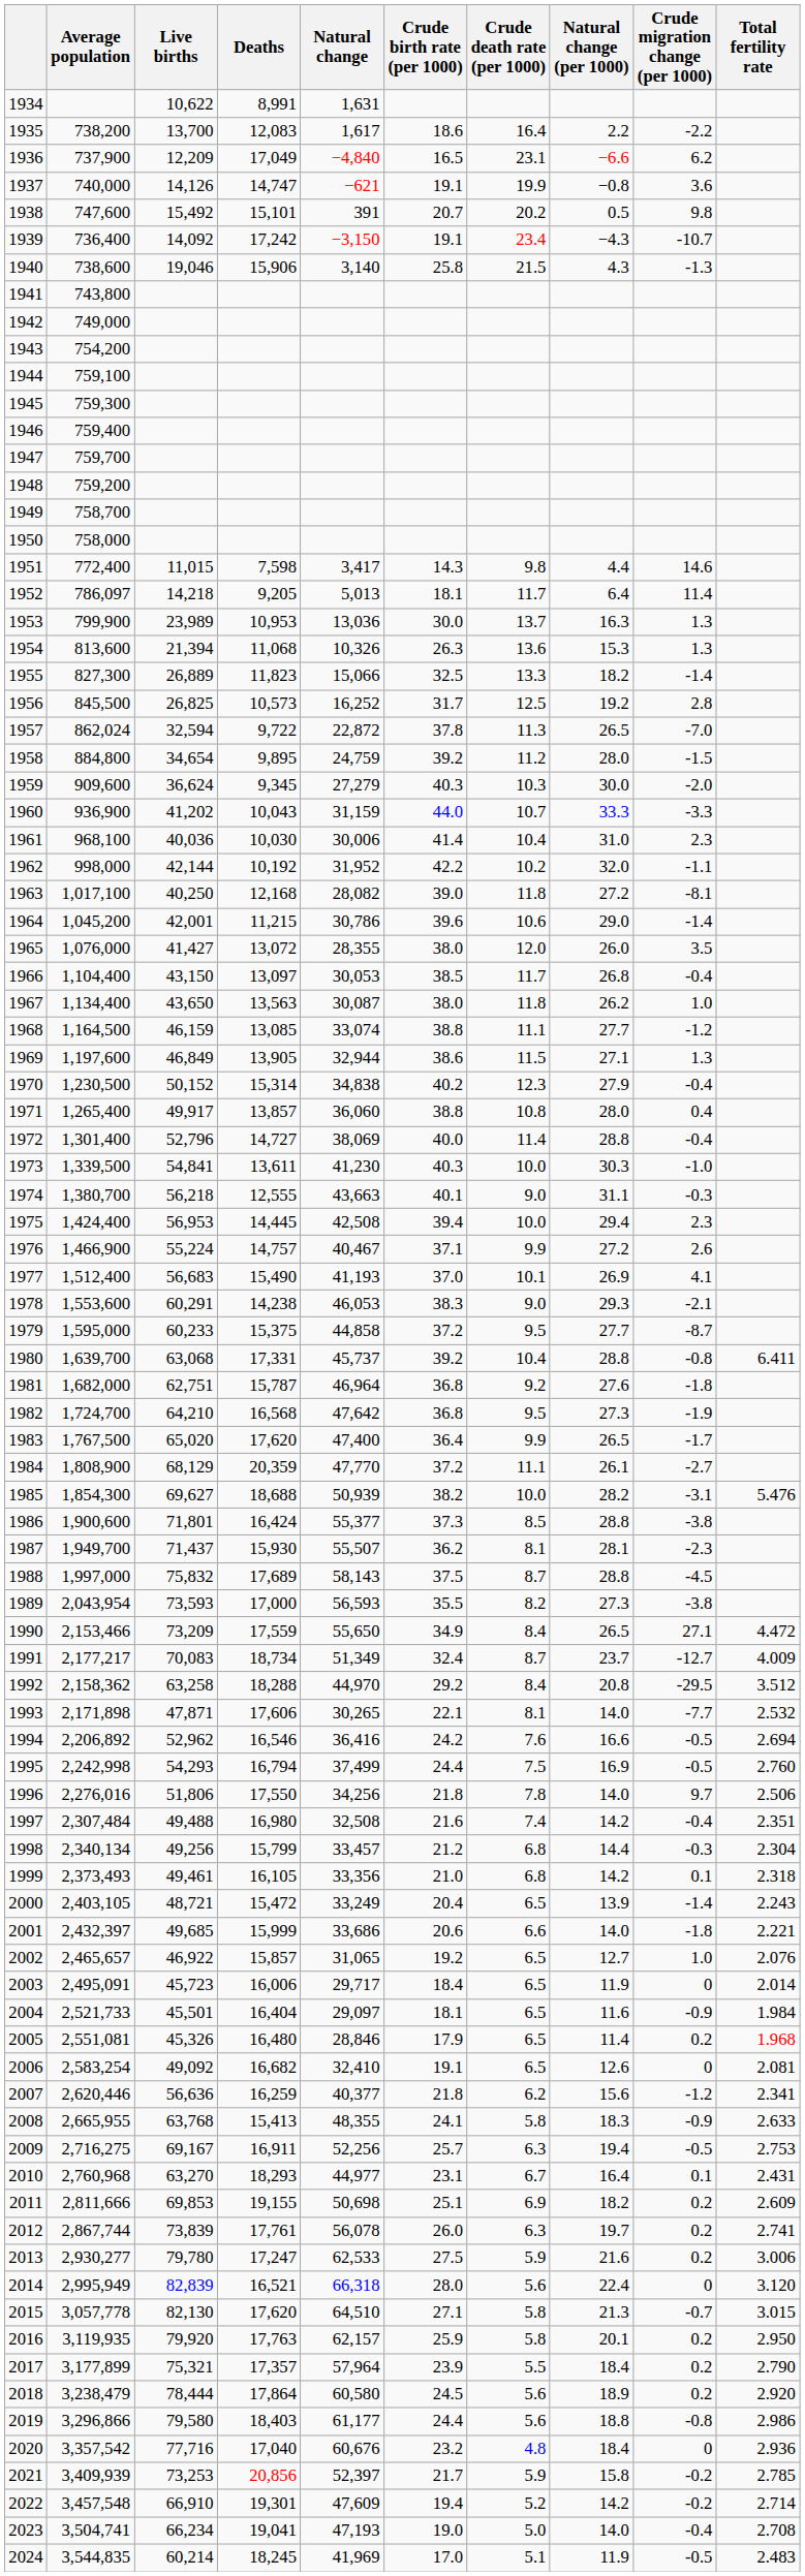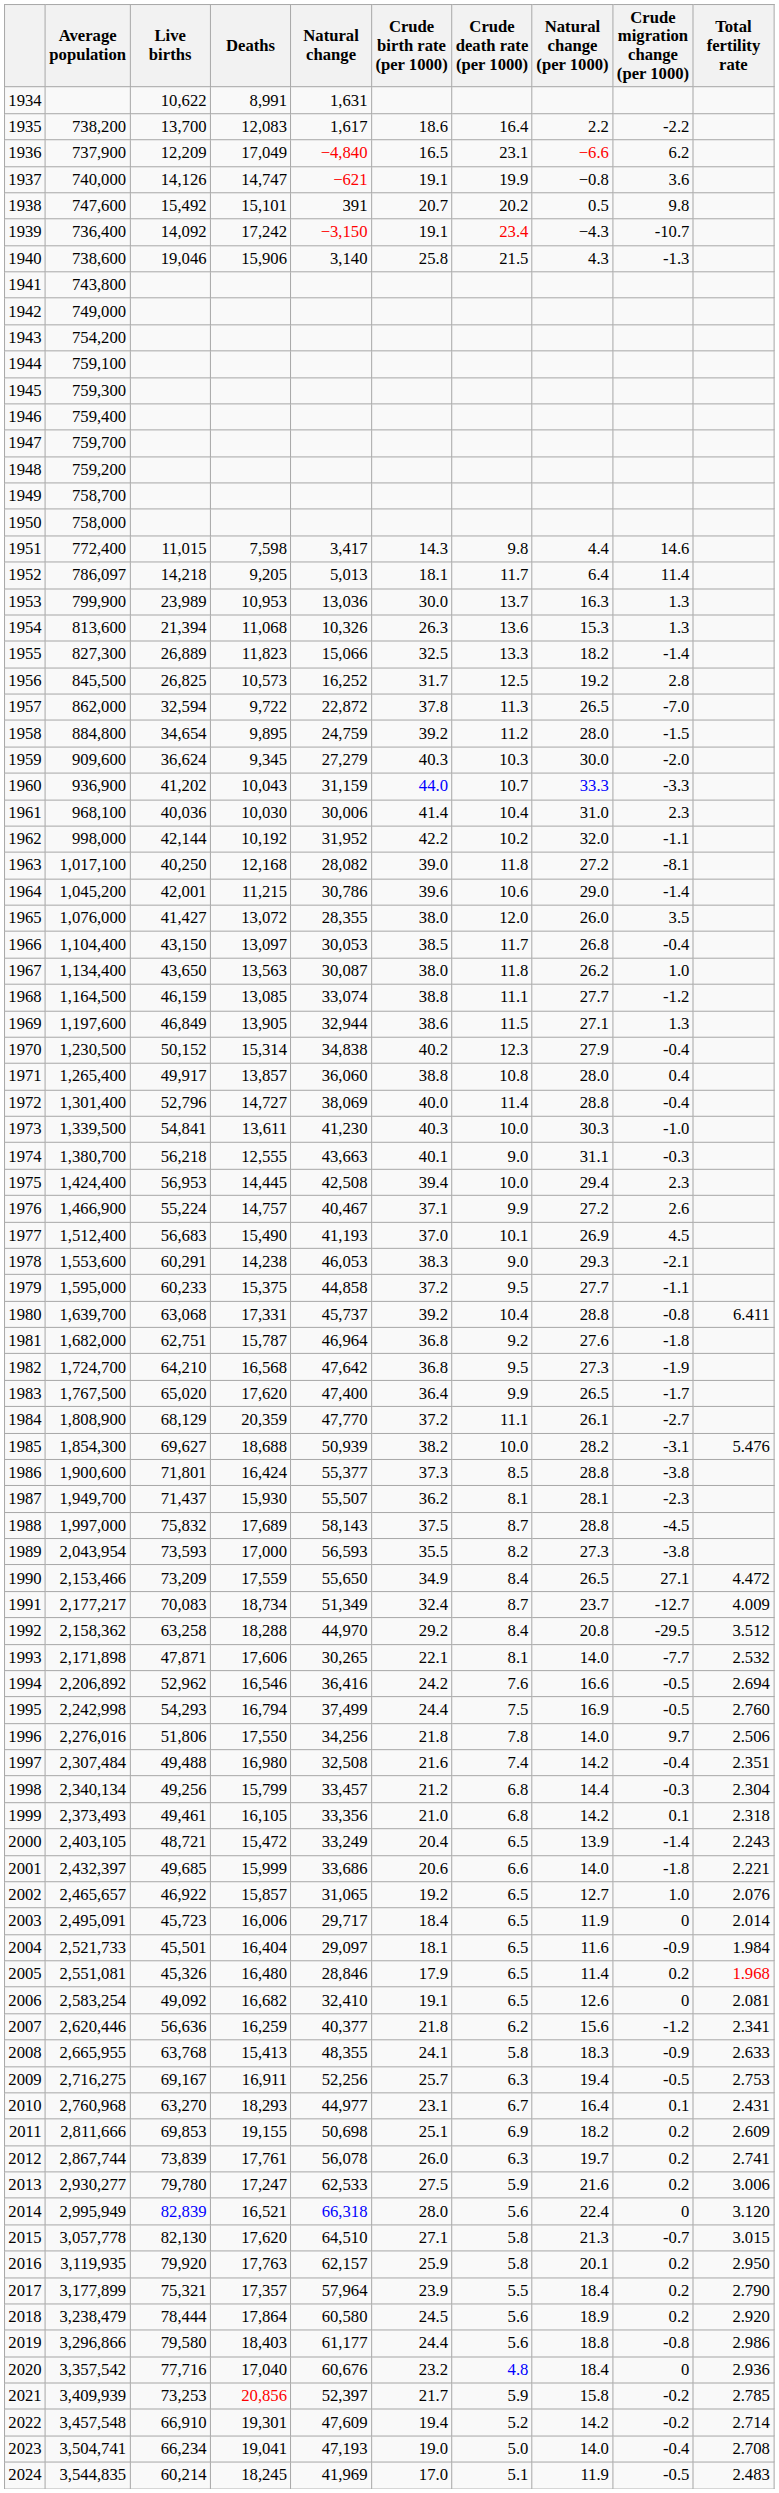1957 | Average population: 862,024 -> 862,000
1977 | Crude migration change (per 1000): 4.1 -> 4.5
1979 | Crude migration change (per 1000): -8.7 -> -1.1
